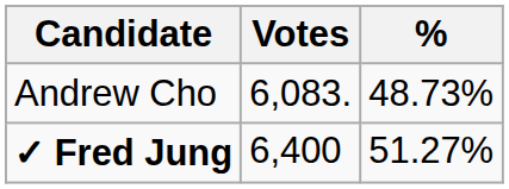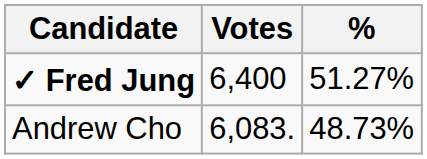rows swapped: ✓ Fred Jung <-> Andrew Cho
